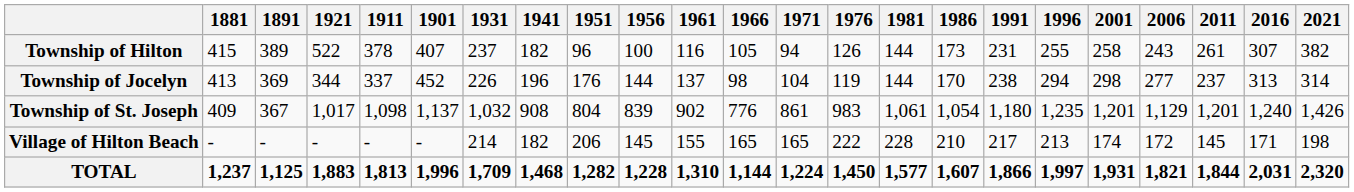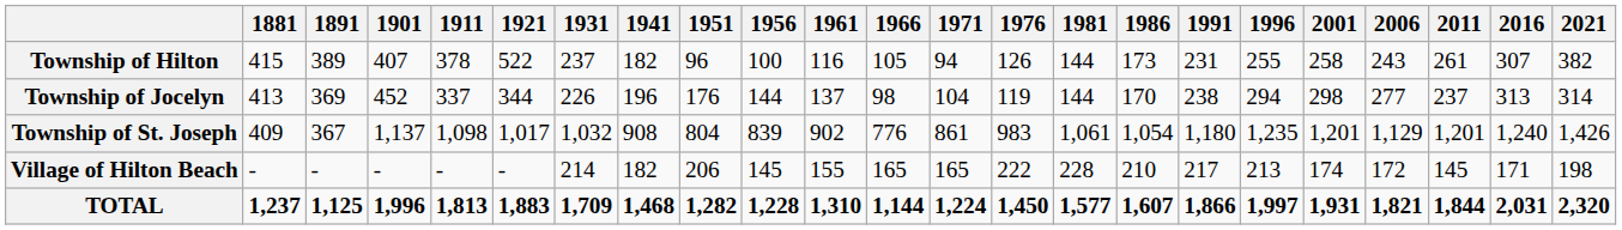columns swapped: 1901 <-> 1921
